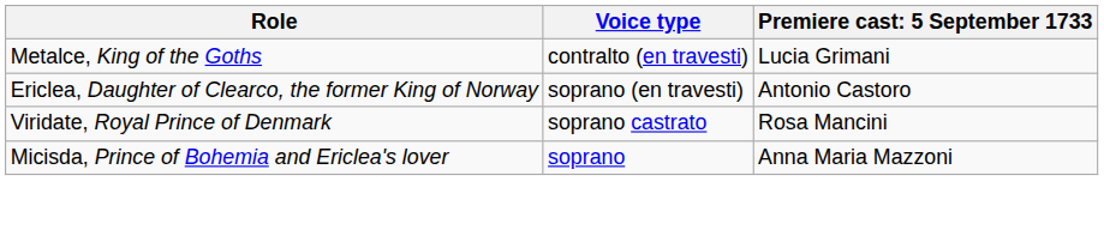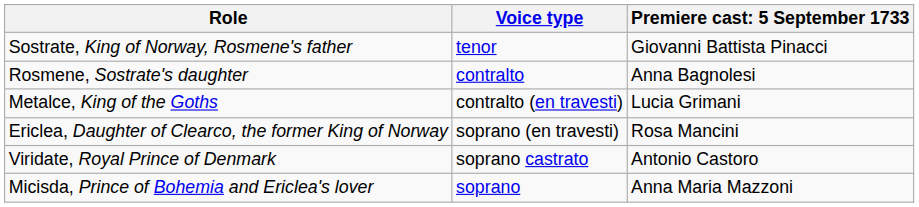+ row: Sostrate, King of Norway, Rosmene's father | tenor | Giovanni Battista Pinacci
+ row: Rosmene, Sostrate's daughter | contralto | Anna Bagnolesi
Ericlea, Daughter of Clearco, the former King of Norway | column 3: Antonio Castoro -> Rosa Mancini
Viridate, Royal Prince of Denmark | column 3: Rosa Mancini -> Antonio Castoro
